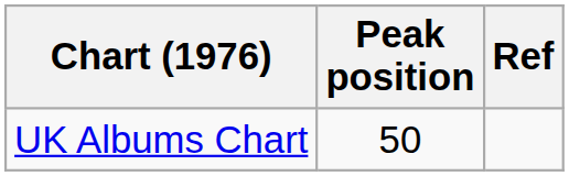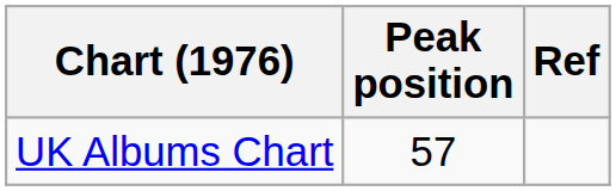UK Albums Chart | Peak position: 50 -> 57
